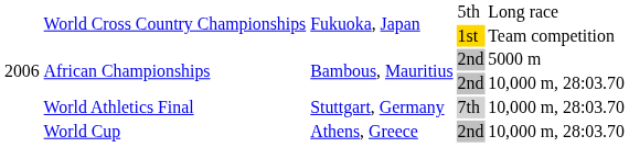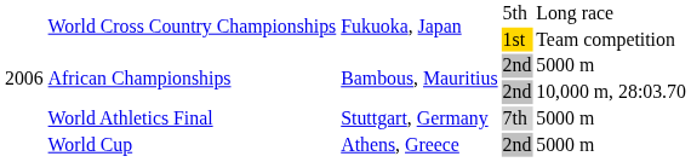World Athletics Final | column 5: 10,000 m, 28:03.70 -> 5000 m
World Cup | column 5: 10,000 m, 28:03.70 -> 5000 m
